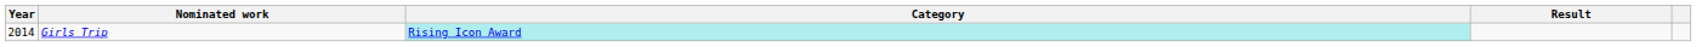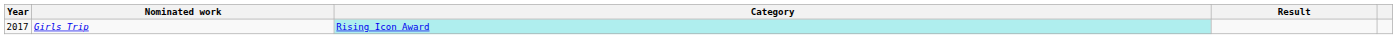Girls Trip | Year: 2014 -> 2017
